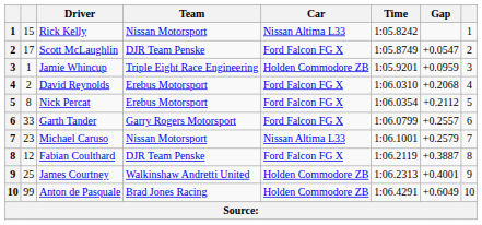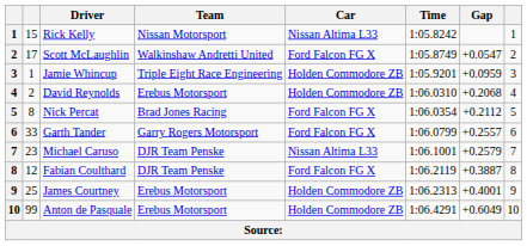Scott McLaughlin | Team: DJR Team Penske -> Walkinshaw Andretti United
David Reynolds | Car: Ford Falcon FG X -> Holden Commodore ZB
Nick Percat | Team: Erebus Motorsport -> Brad Jones Racing
Michael Caruso | Team: Nissan Motorsport -> DJR Team Penske
James Courtney | Team: Walkinshaw Andretti United -> Erebus Motorsport
Anton de Pasquale | Team: Brad Jones Racing -> Erebus Motorsport
